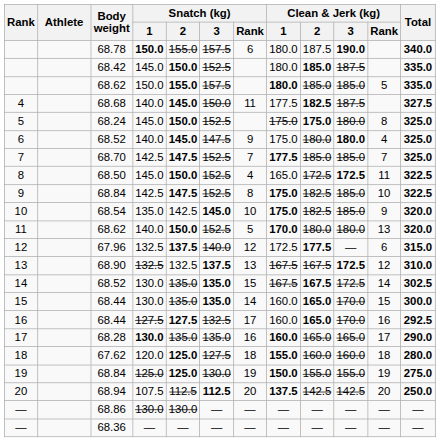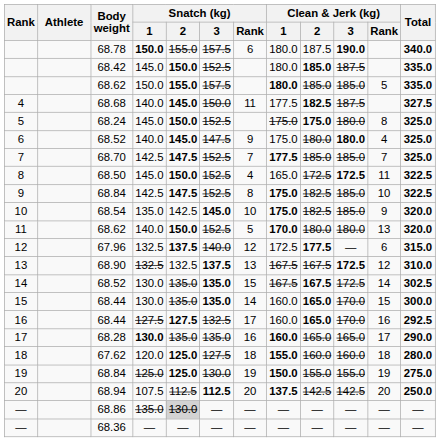— / 68.86 | Snatch (kg) / 1: 130.0 -> 135.0
— / 68.86 | Snatch (kg) / 2: no background -> lightgrey background
